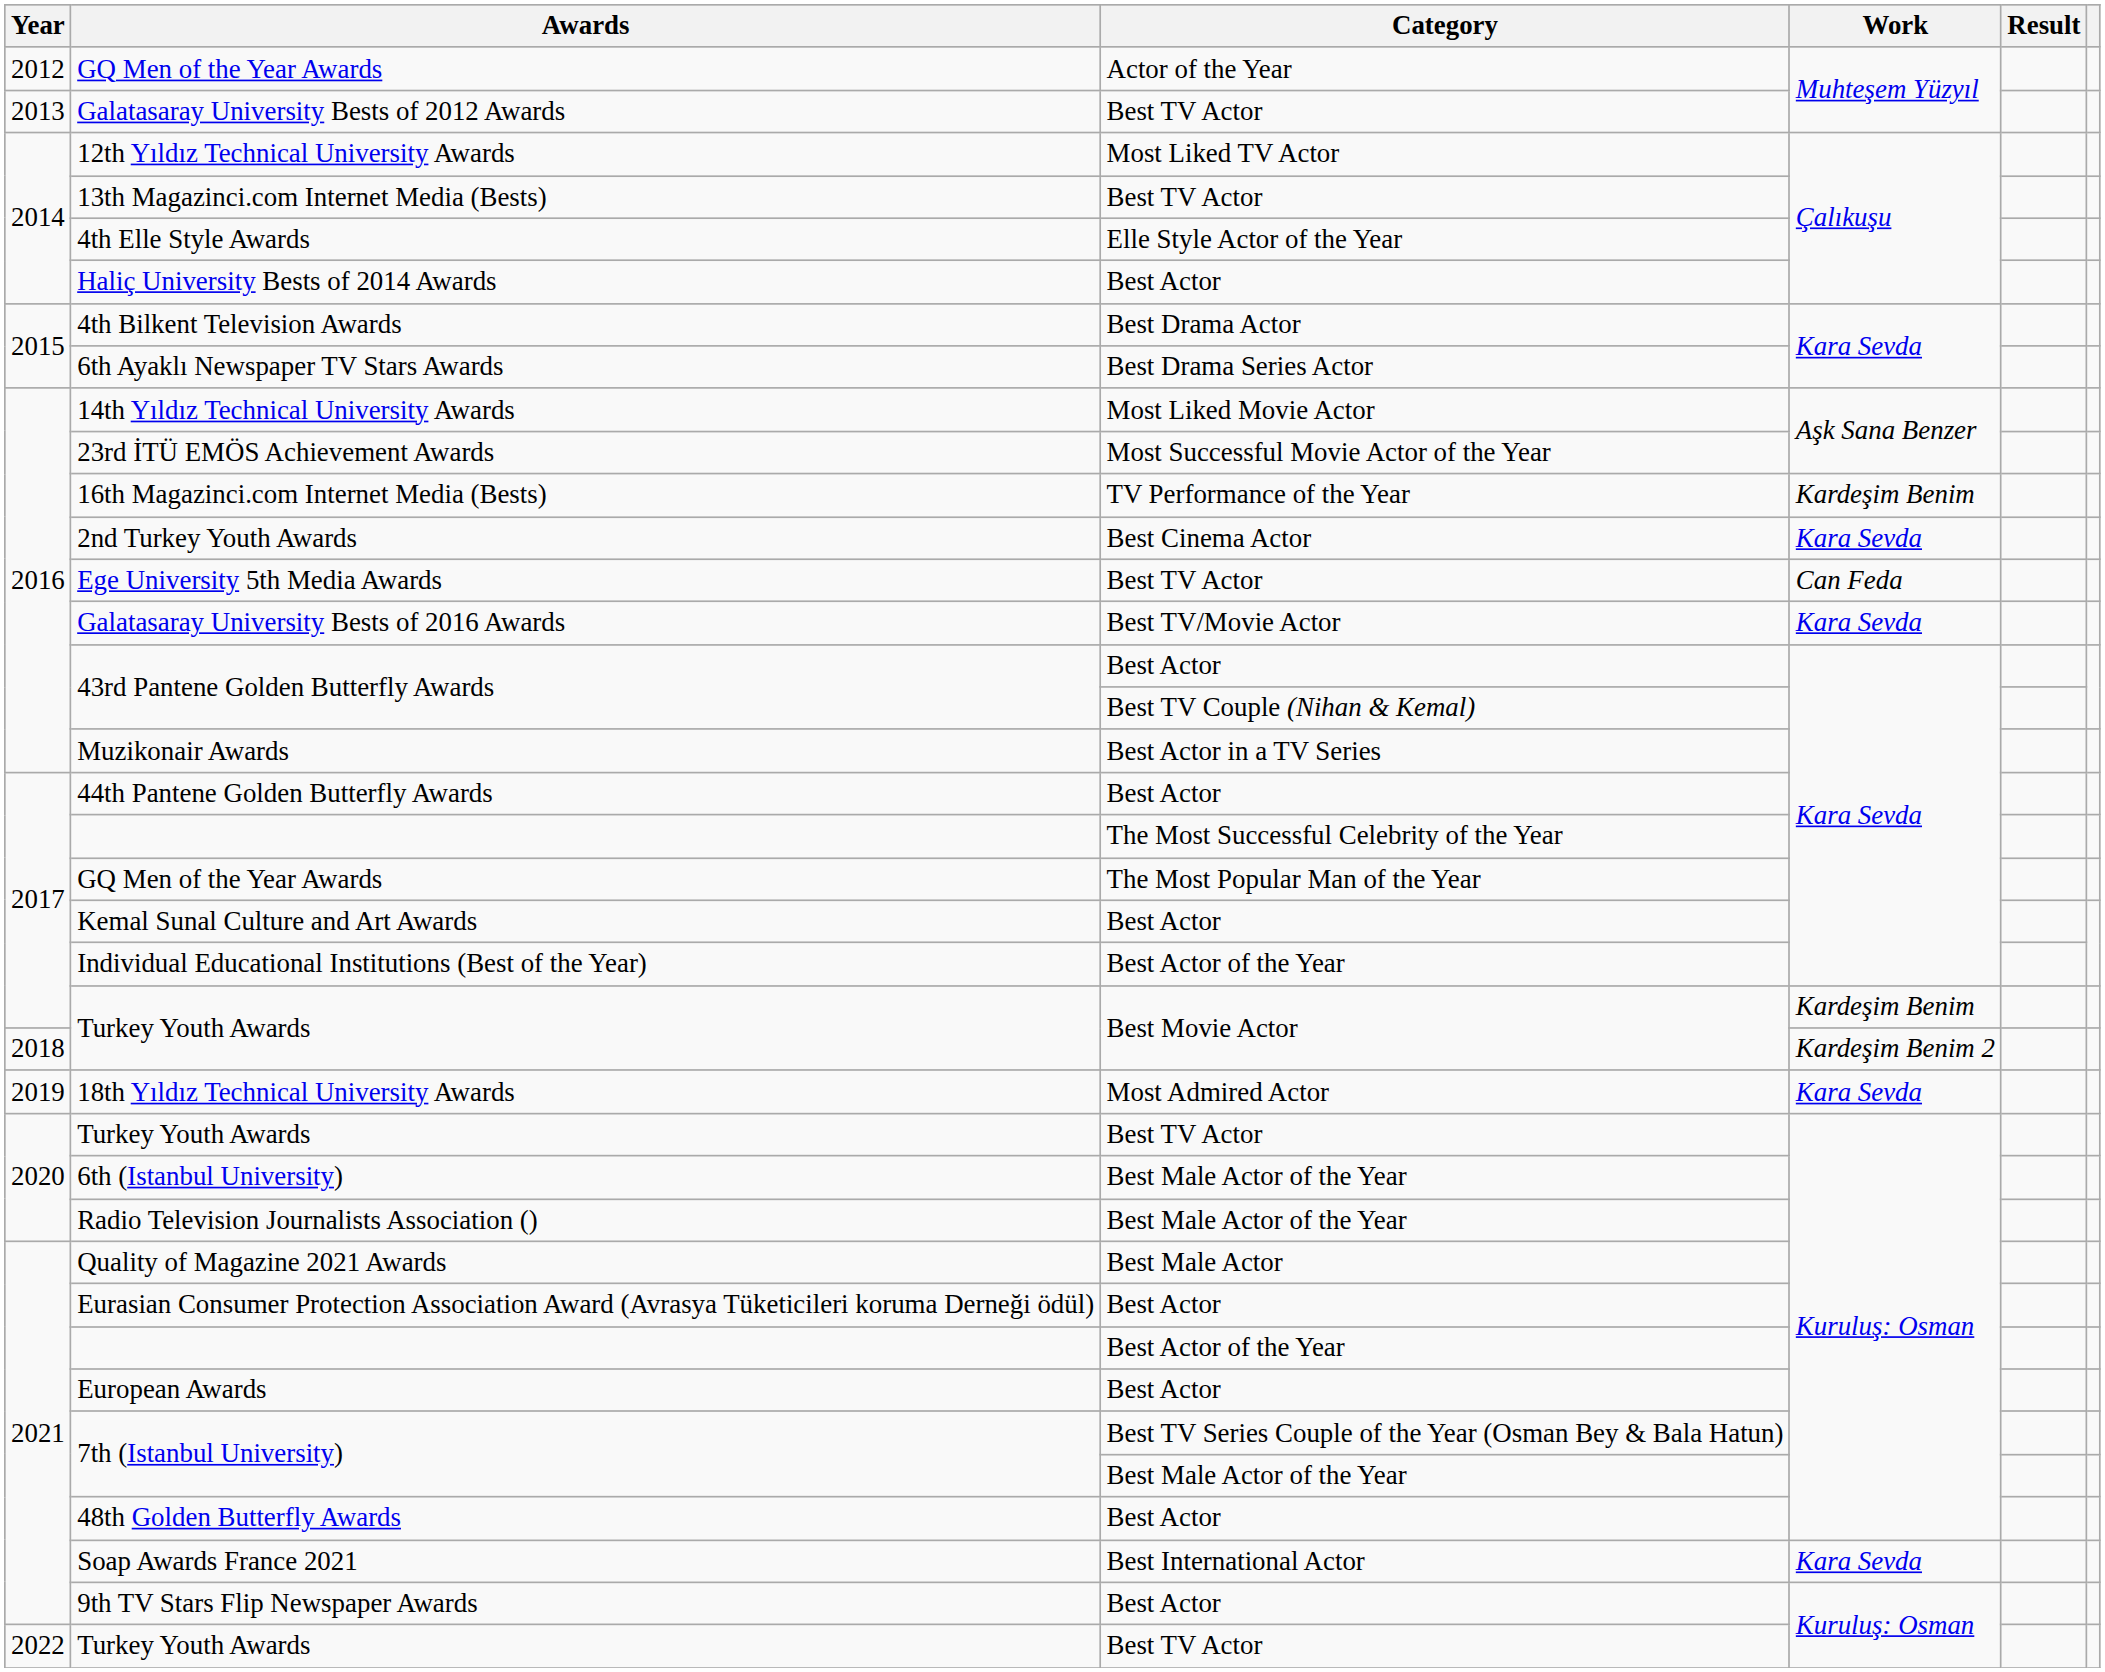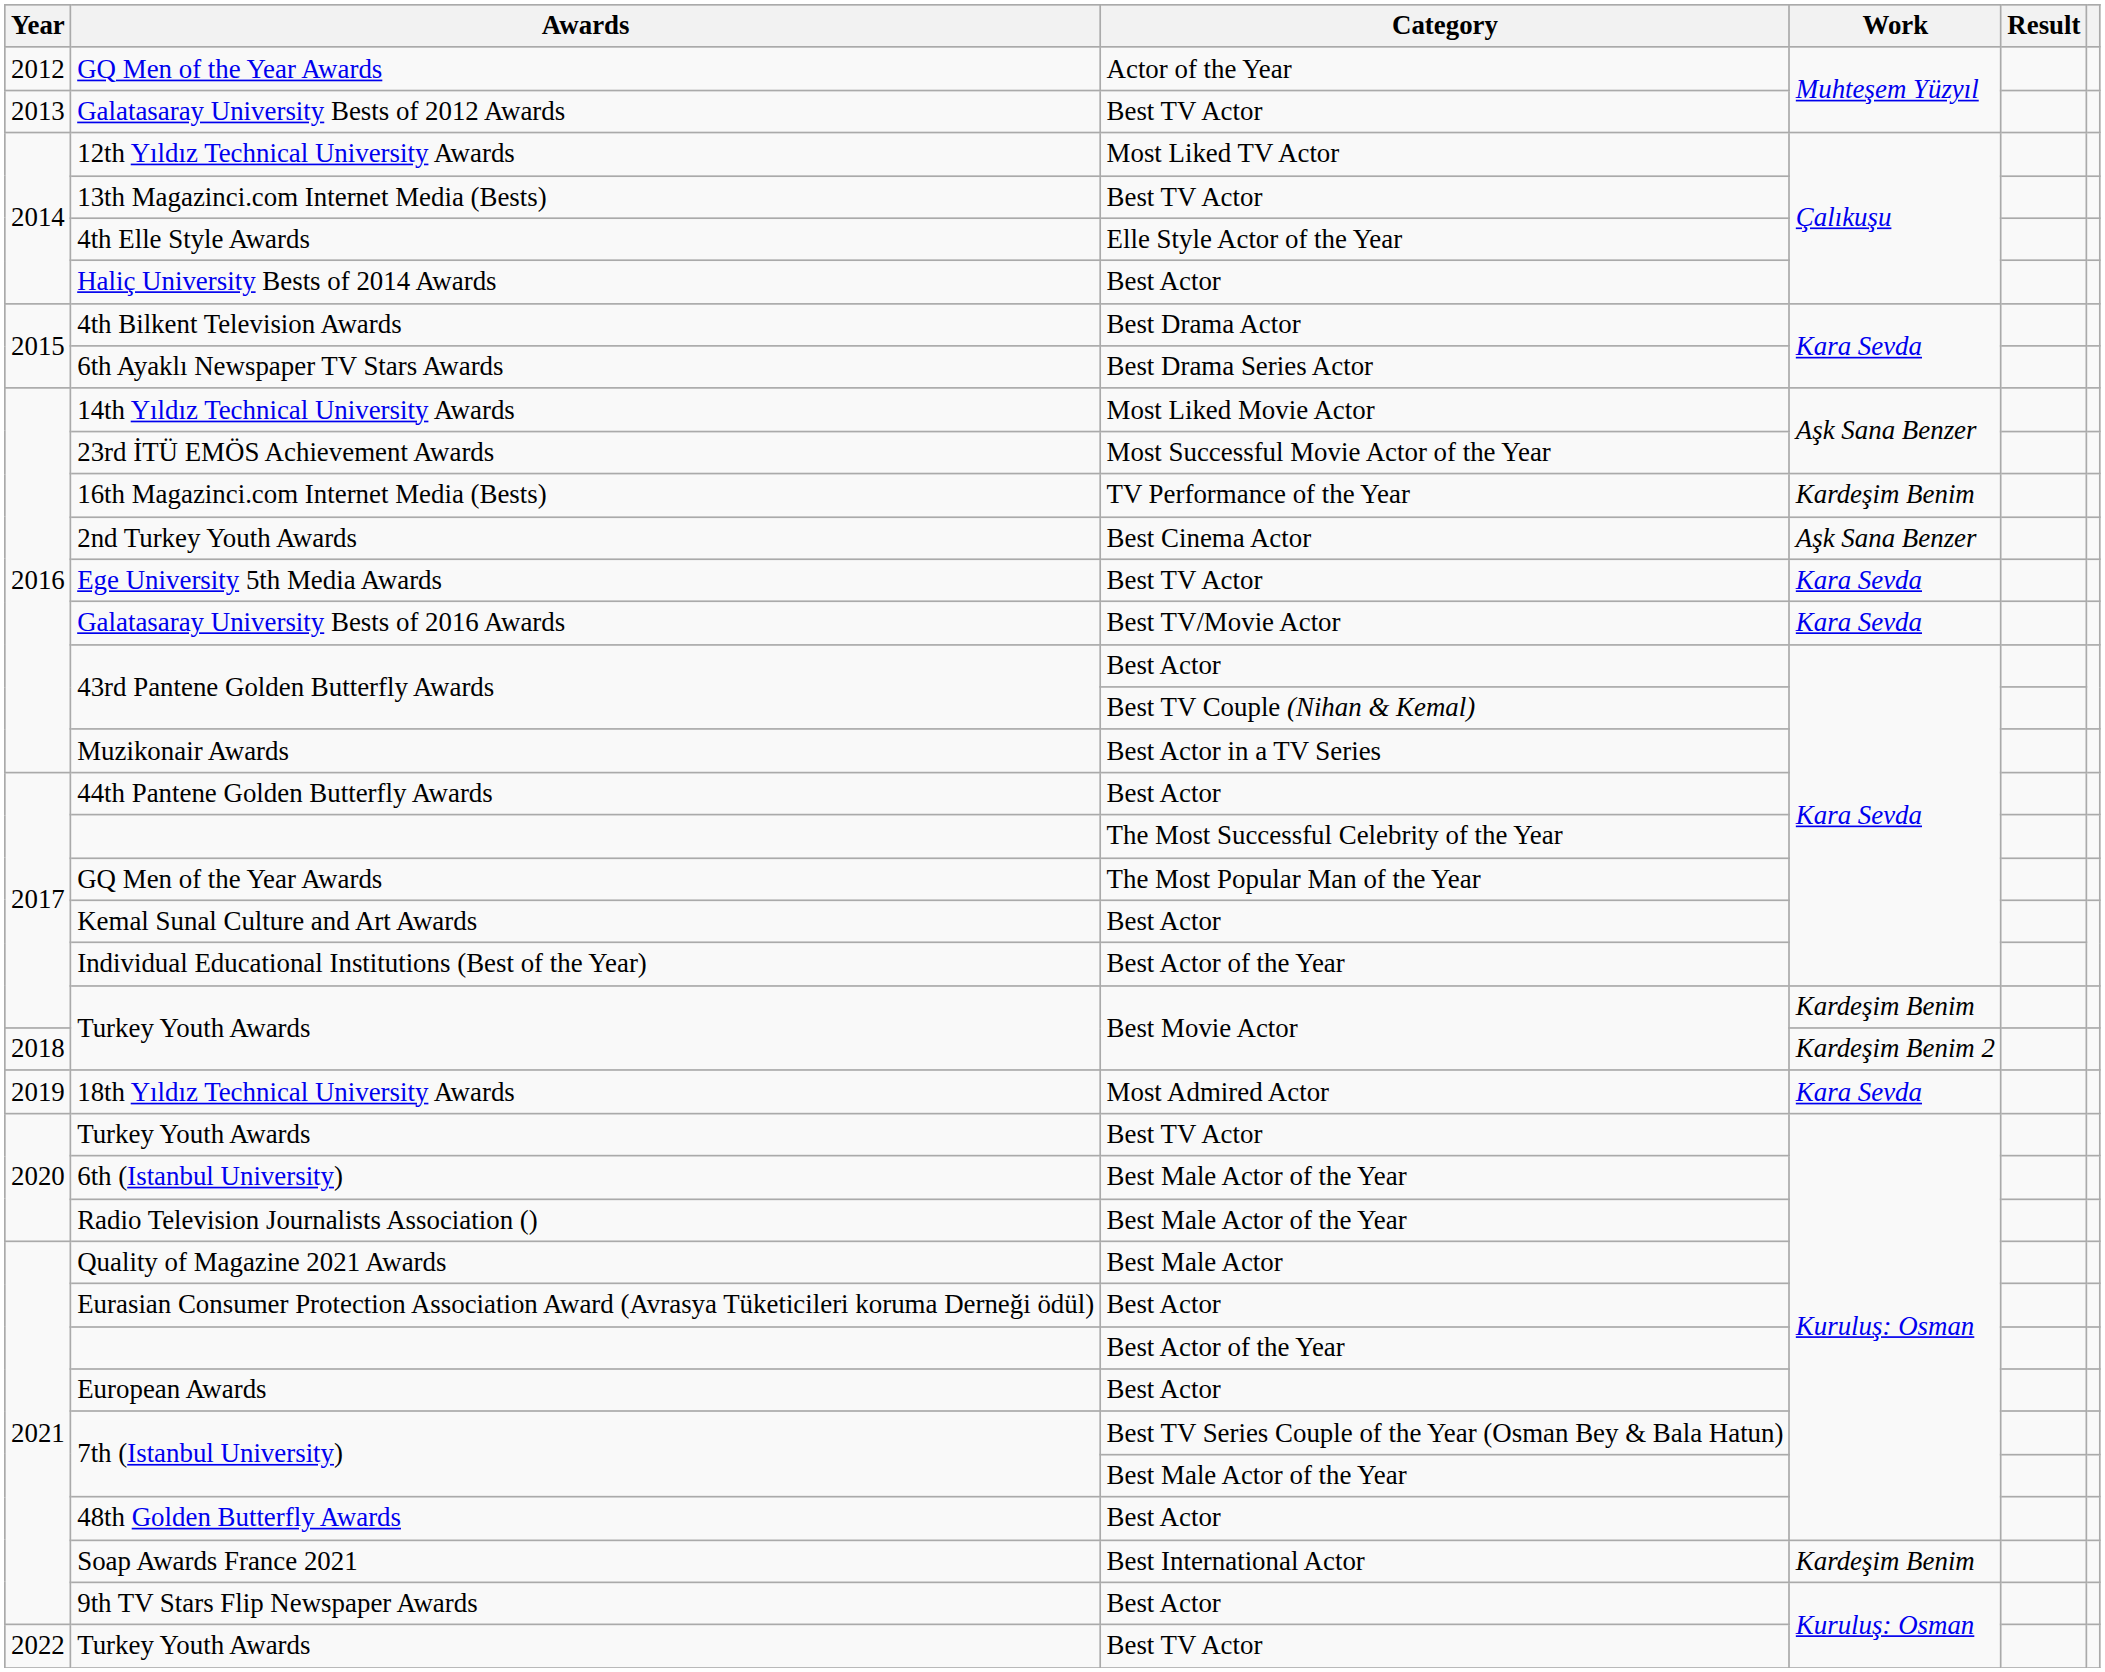2nd Turkey Youth Awards | Work: Kara Sevda -> Aşk Sana Benzer
Ege University 5th Media Awards | Work: Can Feda -> Kara Sevda
Soap Awards France 2021 | Work: Kara Sevda -> Kardeşim Benim
